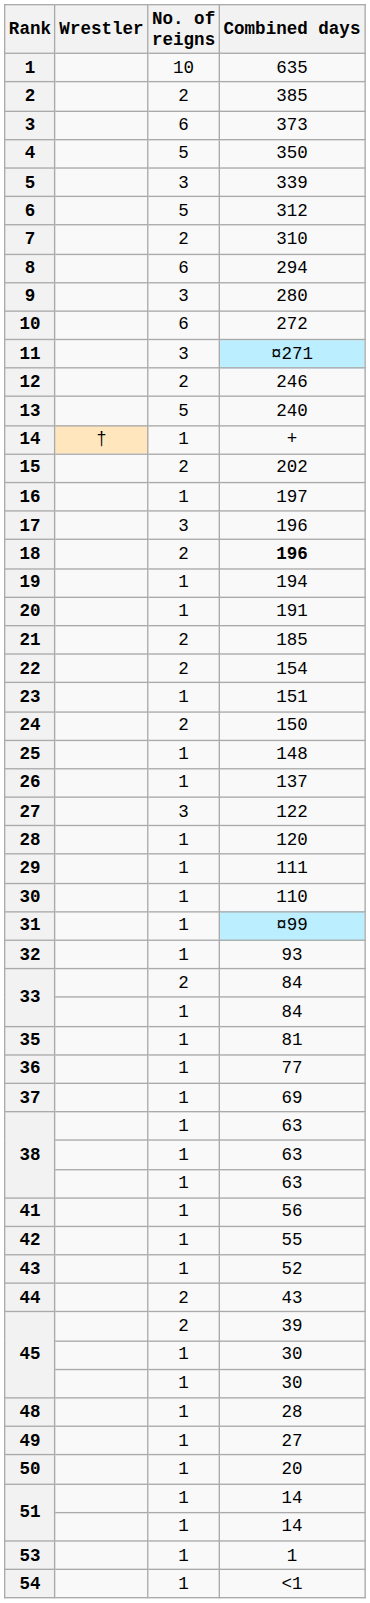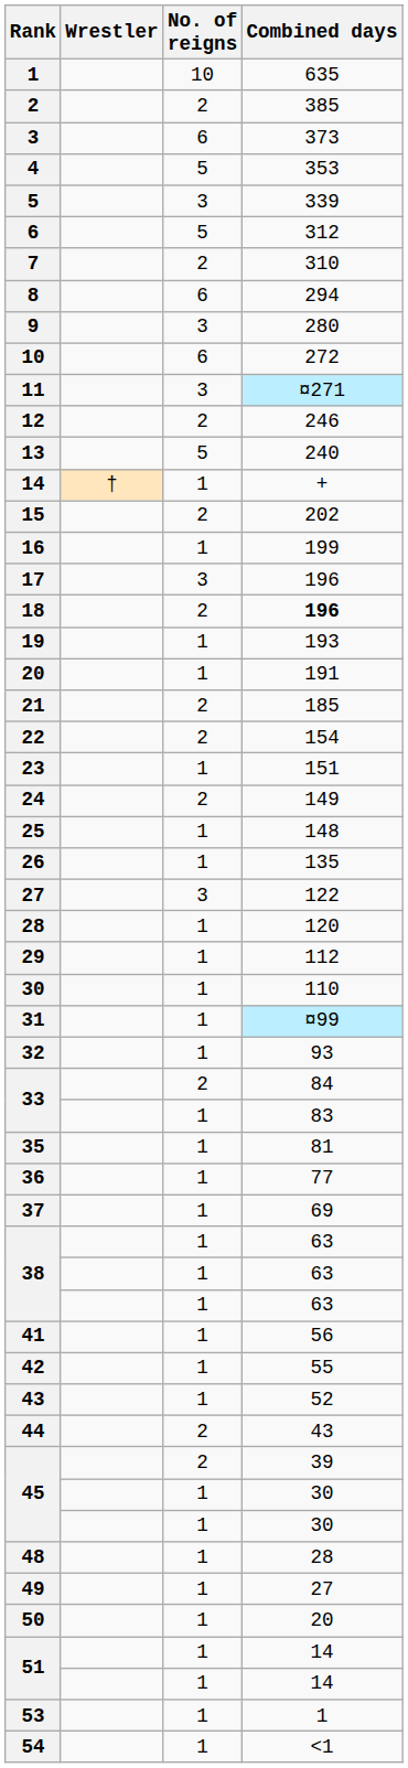4 | Combined days: 350 -> 353
16 | Combined days: 197 -> 199
19 | Combined days: 194 -> 193
24 | Combined days: 150 -> 149
26 | Combined days: 137 -> 135
29 | Combined days: 111 -> 112
33 / 1 | Combined days: 84 -> 83
